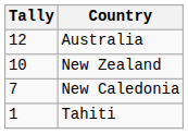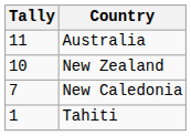Australia | Tally: 12 -> 11
